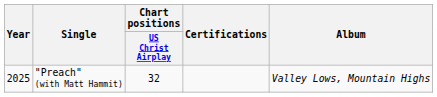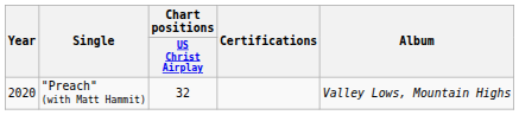"Preach" (with Matt Hammit) | Year: 2025 -> 2020
